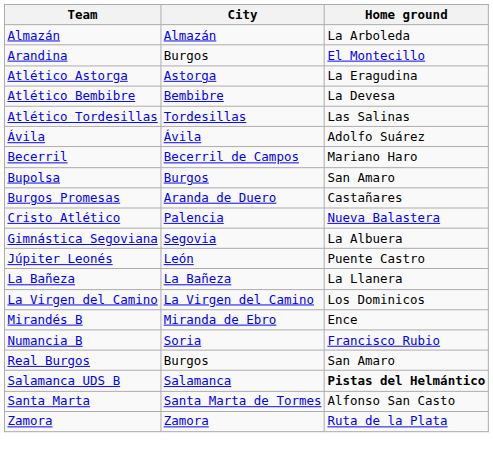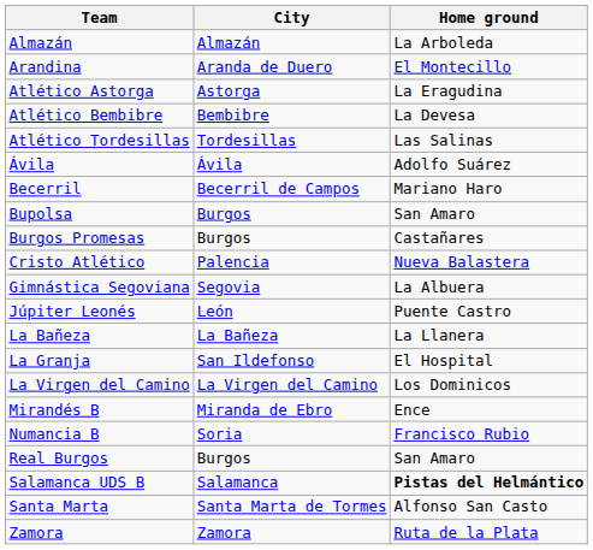Arandina | City: Burgos -> Aranda de Duero
Burgos Promesas | City: Aranda de Duero -> Burgos
+ row: La Granja | San Ildefonso | El Hospital
